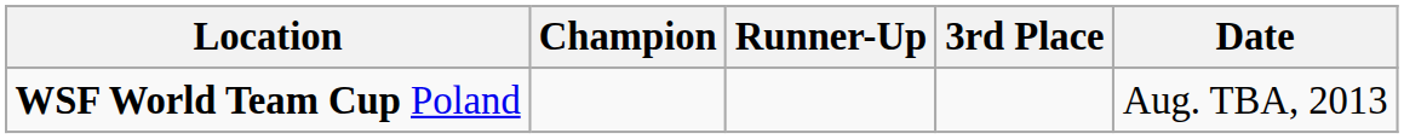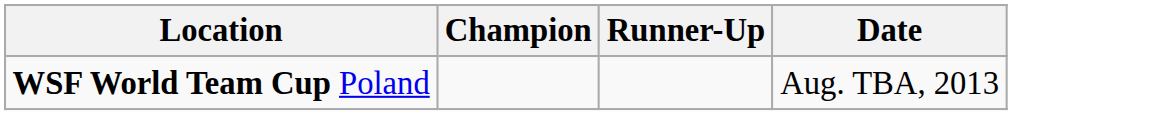- column: 3rd Place
